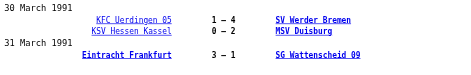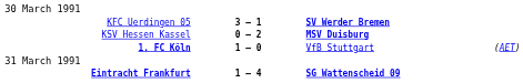KFC Uerdingen 05 | column 2: 1 – 4 -> 3 – 1
+ row: 1. FC Köln | 1 – 0 | VfB Stuttgart | (AET)
Eintracht Frankfurt | column 2: 3 – 1 -> 1 – 4
